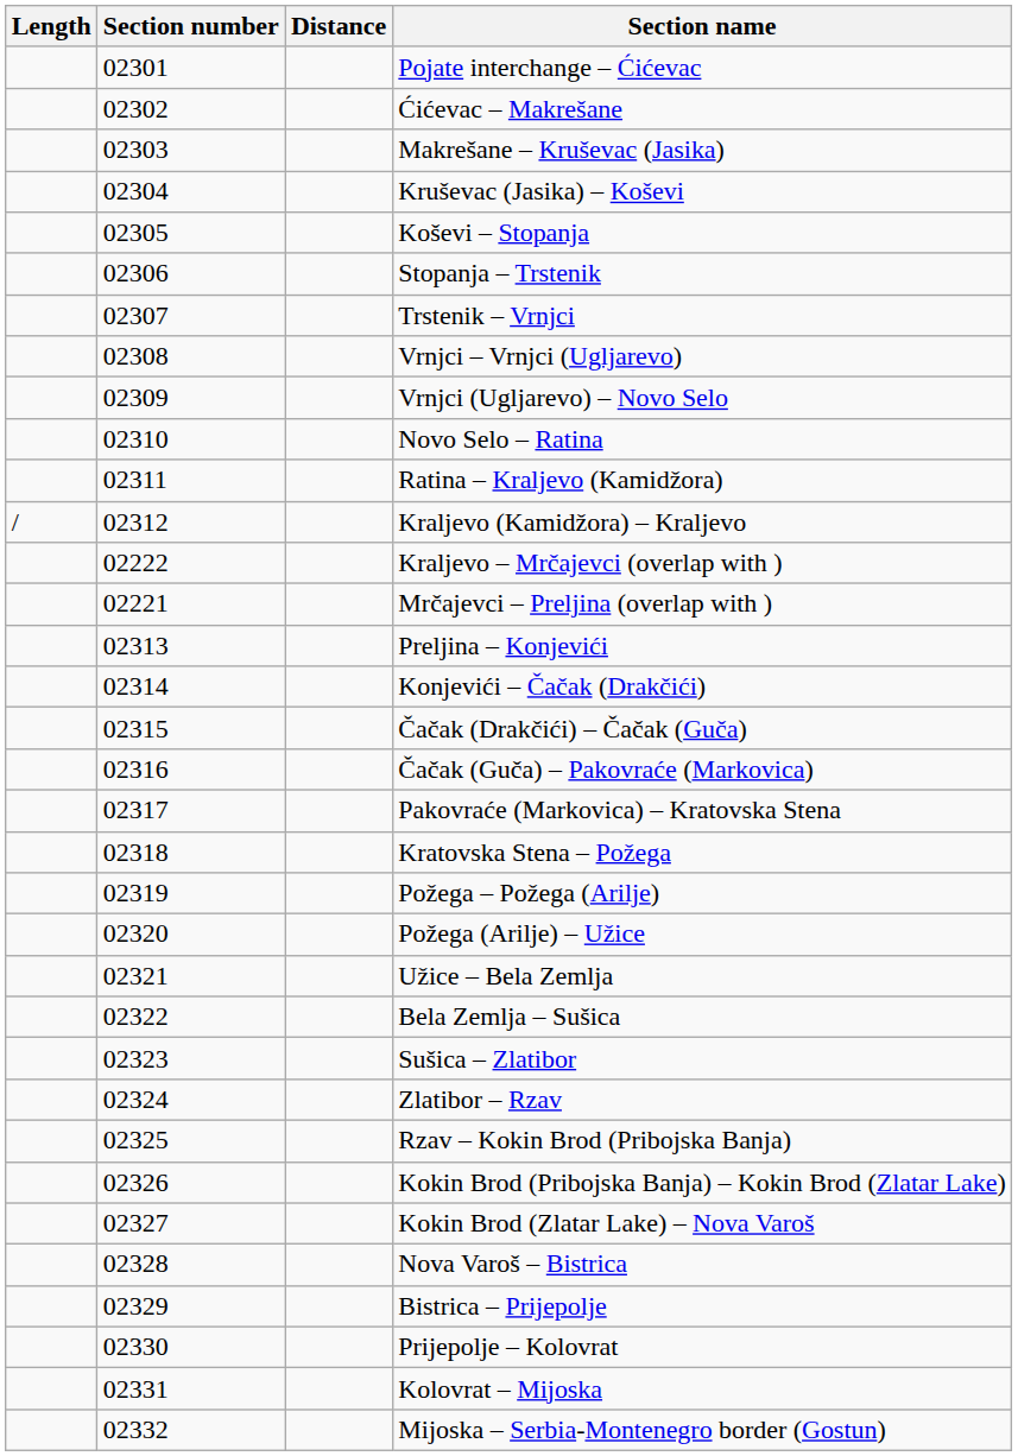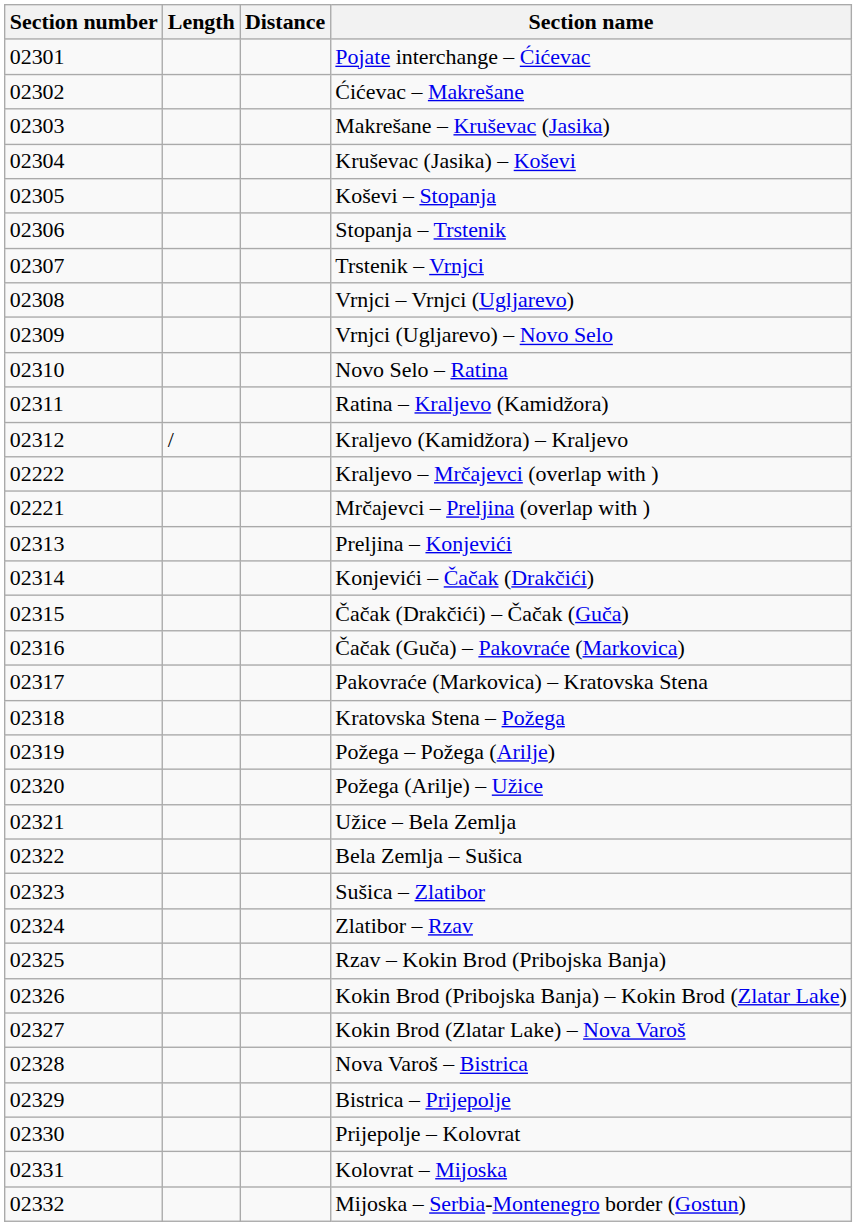columns swapped: Section number <-> Length
